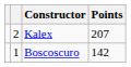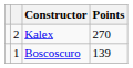Kalex | Points: 207 -> 270
Boscoscuro | Points: 142 -> 139
